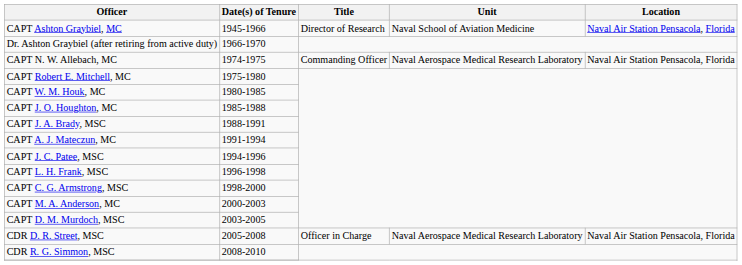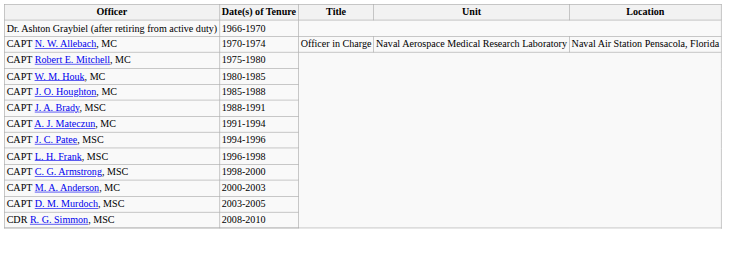- row: CAPT Ashton Graybiel, MC | 1945-1966 | Director of Research | Naval School of Aviation Medicine | Naval Air Station Pensacola, Florida
+ row: CAPT N. W. Allebach, MC | 1970-1974 | Officer in Charge | Naval Aerospace Medical Research Laboratory | Naval Air Station Pensacola, Florida
- row: CAPT N. W. Allebach, MC | 1974-1975 | Commanding Officer | Naval Aerospace Medical Research Laboratory | Naval Air Station Pensacola, Florida
- row: CDR D. R. Street, MSC | 2005-2008 | Officer in Charge | Naval Aerospace Medical Research Laboratory | Naval Air Station Pensacola, Florida
